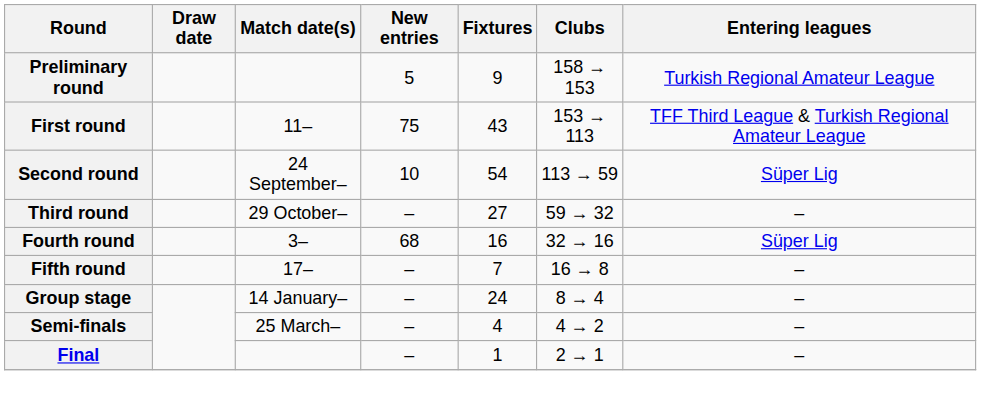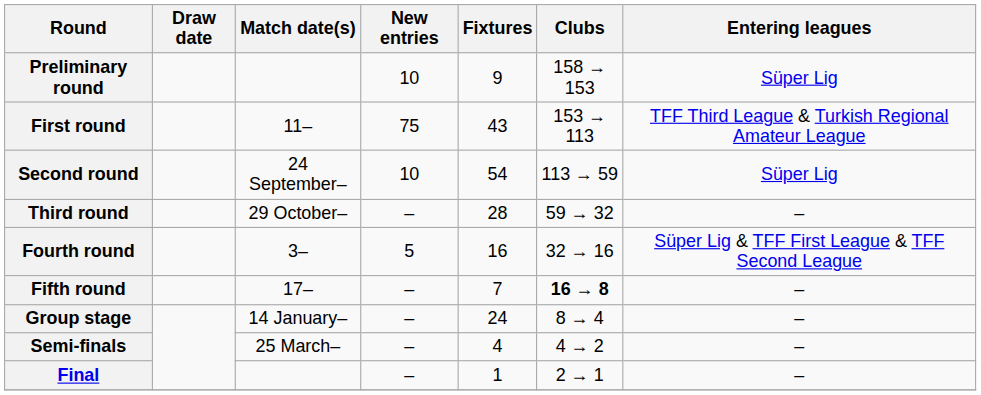Preliminary round | New entries: 5 -> 10
Preliminary round | Entering leagues: Turkish Regional Amateur League -> Süper Lig
Third round | Fixtures: 27 -> 28
Fourth round | New entries: 68 -> 5
Fourth round | Entering leagues: Süper Lig -> Süper Lig & TFF First League & TFF Second League
Fifth round | Clubs: normal -> bold
